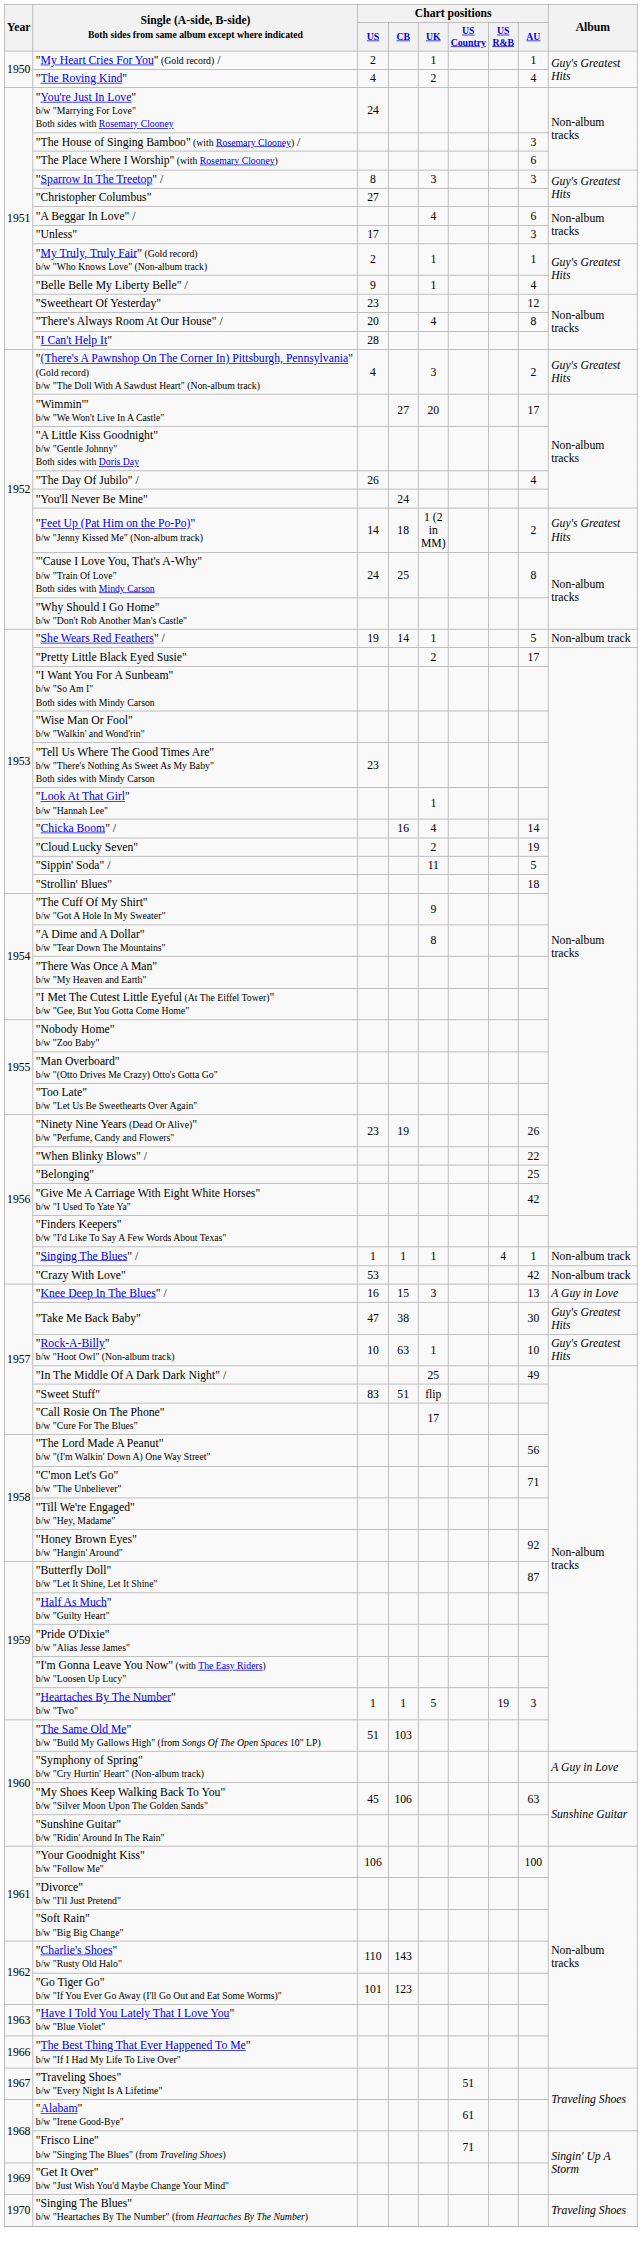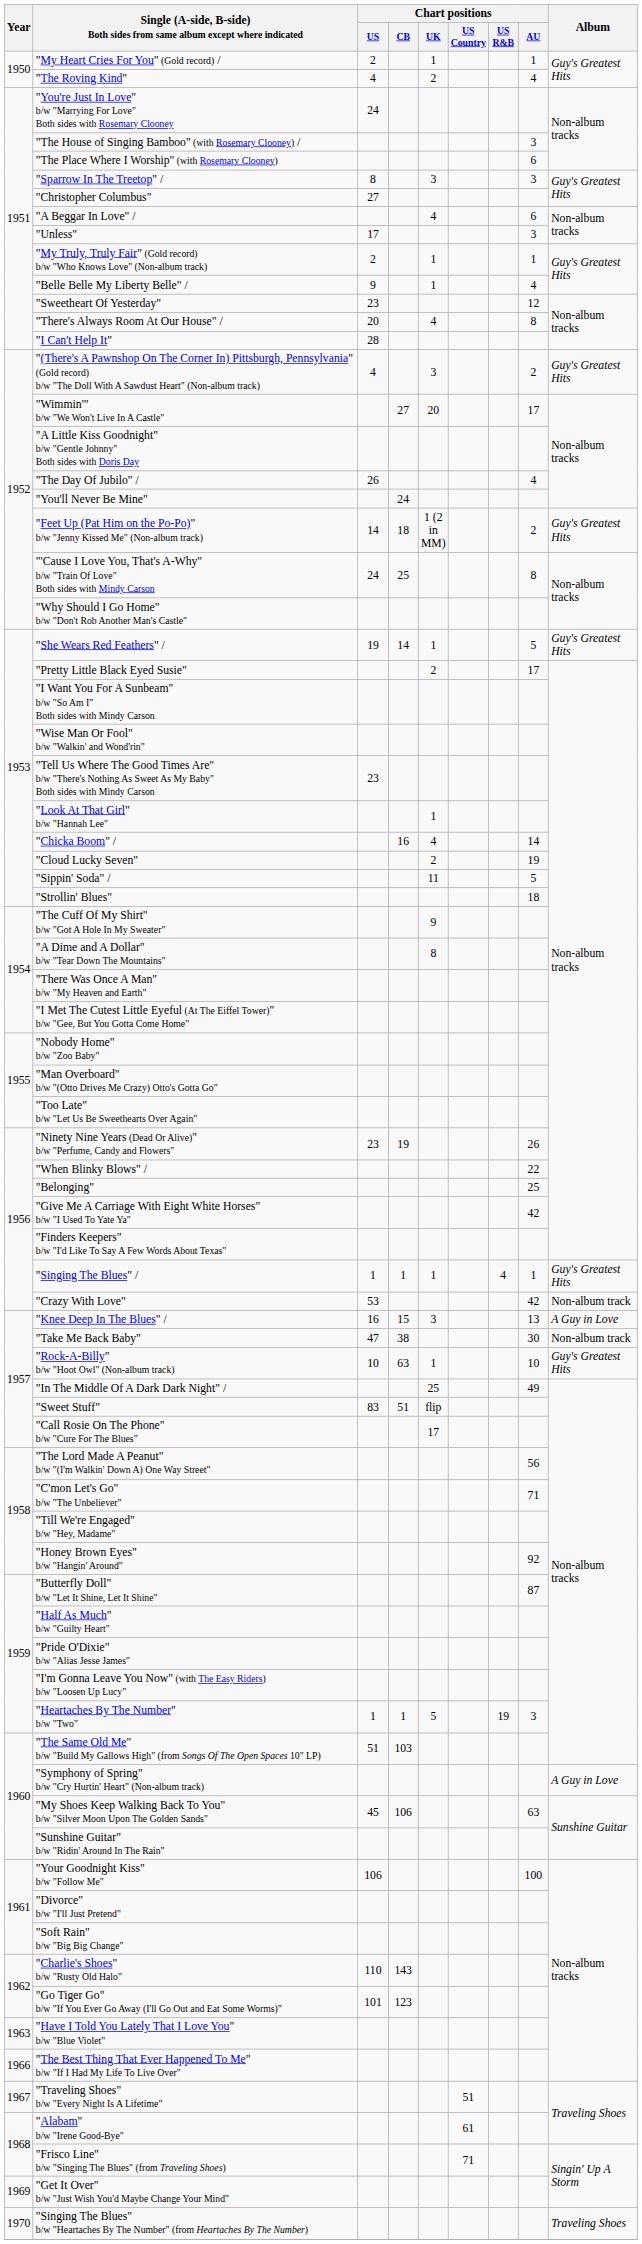"She Wears Red Feathers" / | Album: Non-album track -> Guy's Greatest Hits
"Singing The Blues" / | Album: Non-album track -> Guy's Greatest Hits
"Take Me Back Baby" | Album: Guy's Greatest Hits -> Non-album track
